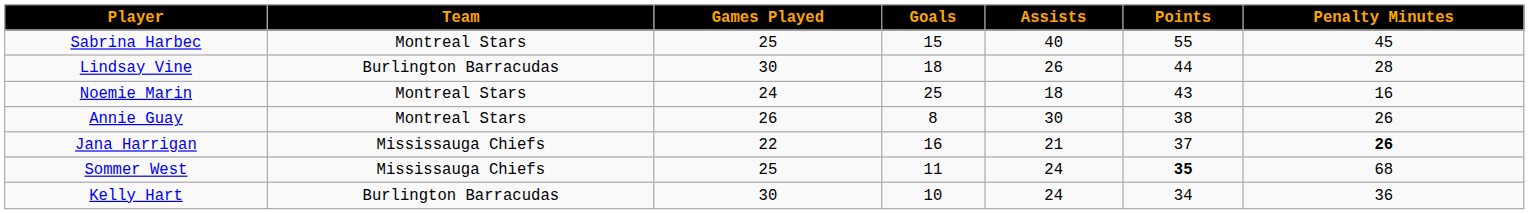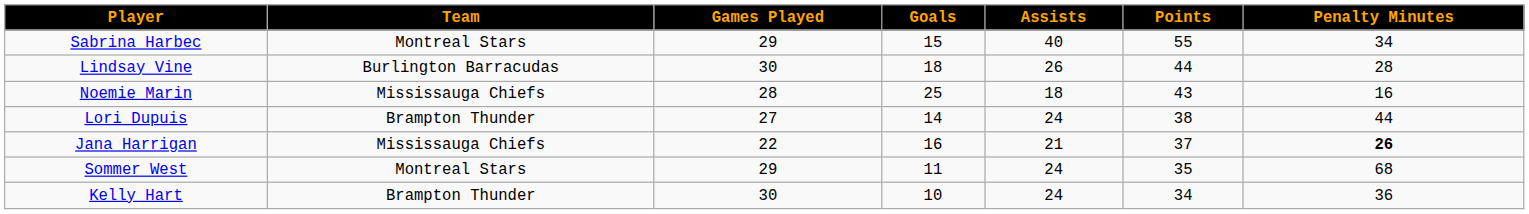Sabrina Harbec | Games Played: 25 -> 29
Sabrina Harbec | Penalty Minutes: 45 -> 34
Noemie Marin | Team: Montreal Stars -> Mississauga Chiefs
Noemie Marin | Games Played: 24 -> 28
+ row: Lori Dupuis | Brampton Thunder | 27 | 14 | 24 | 38 | 44
- row: Annie Guay | Montreal Stars | 26 | 8 | 30 | 38 | 26
Sommer West | Team: Mississauga Chiefs -> Montreal Stars
Sommer West | Games Played: 25 -> 29
Sommer West | Points: bold -> normal
Kelly Hart | Team: Burlington Barracudas -> Brampton Thunder
